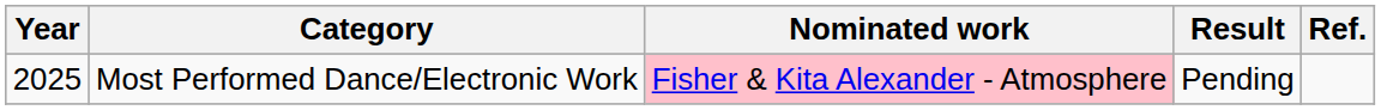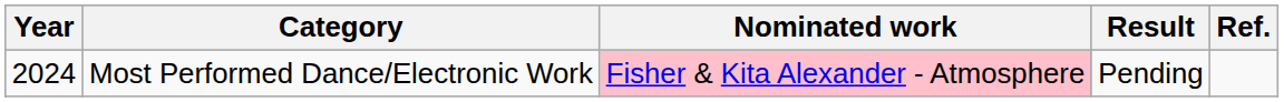Most Performed Dance/Electronic Work | Year: 2025 -> 2024
